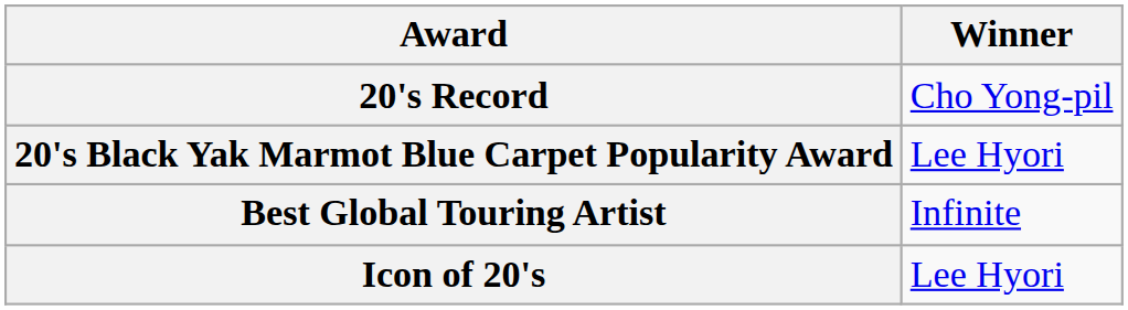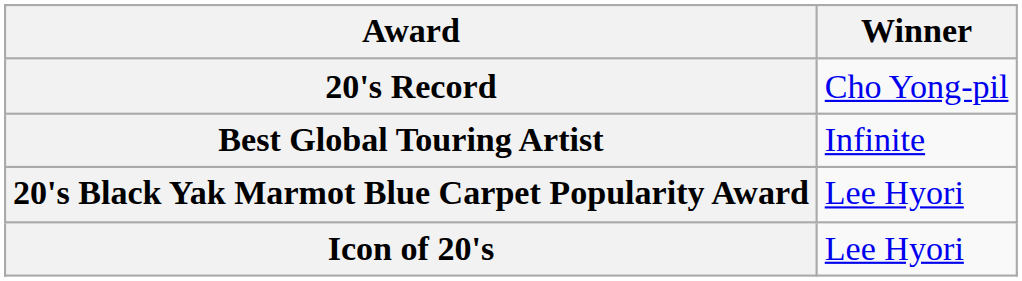rows swapped: 20's Black Yak Marmot Blue Carpet Popularity Award <-> Best Global Touring Artist
